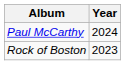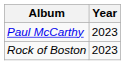Paul McCarthy | Year: 2024 -> 2023
